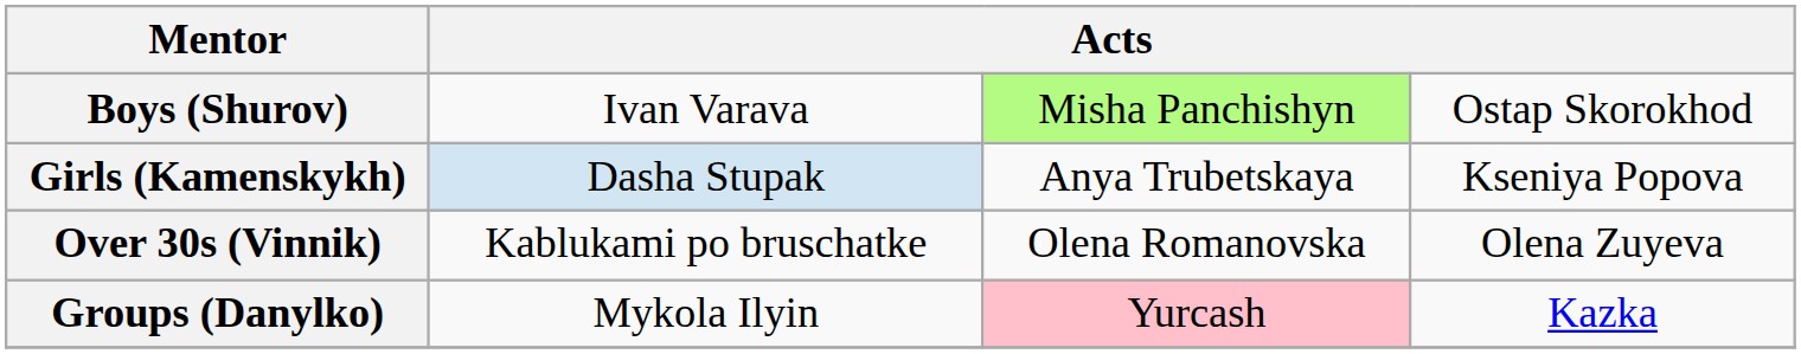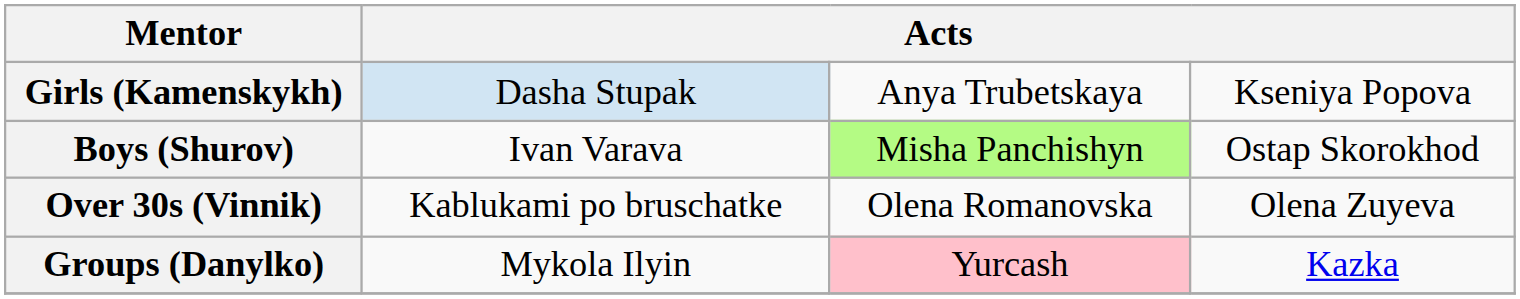rows swapped: Boys (Shurov) <-> Girls (Kamenskykh)
